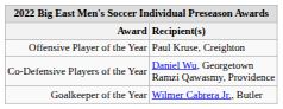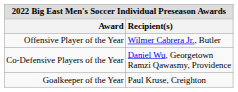Offensive Player of the Year | Recipient(s): Paul Kruse, Creighton -> Wilmer Cabrera Jr., Butler
Goalkeeper of the Year | Recipient(s): Wilmer Cabrera Jr., Butler -> Paul Kruse, Creighton
